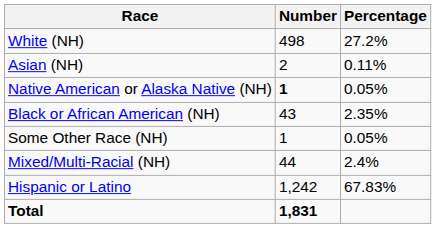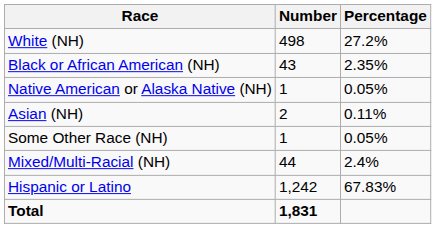rows swapped: Black or African American (NH) <-> Asian (NH)
Native American or Alaska Native (NH) | Number: bold -> normal
